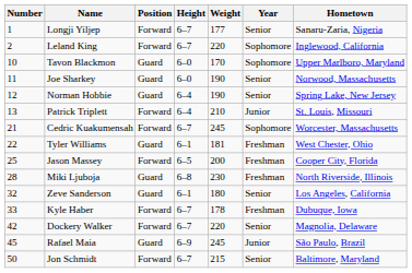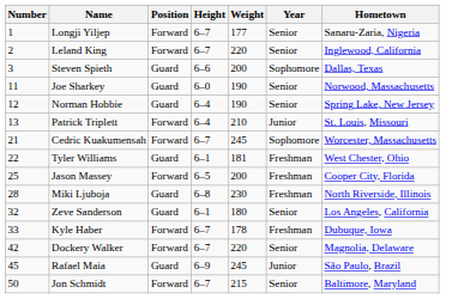Leland King | Year: Sophomore -> Senior
+ row: 3 | Steven Spieth | Guard | 6–6 | 200 | Sophomore | Dallas, Texas
- row: 10 | Tavon Blackmon | Guard | 6–0 | 170 | Sophomore | Upper Marlboro, Maryland
